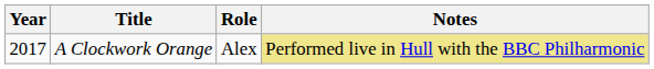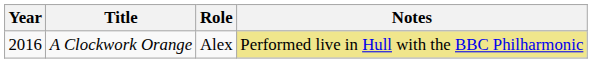A Clockwork Orange | Year: 2017 -> 2016
